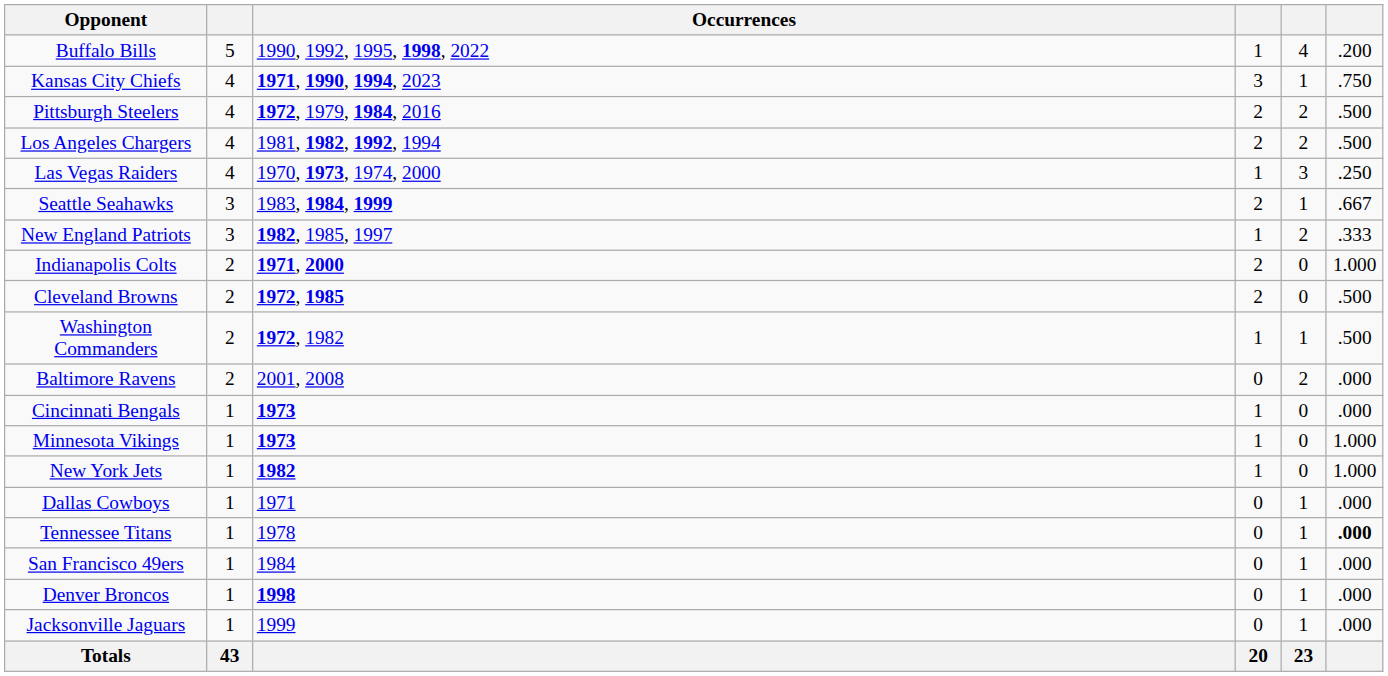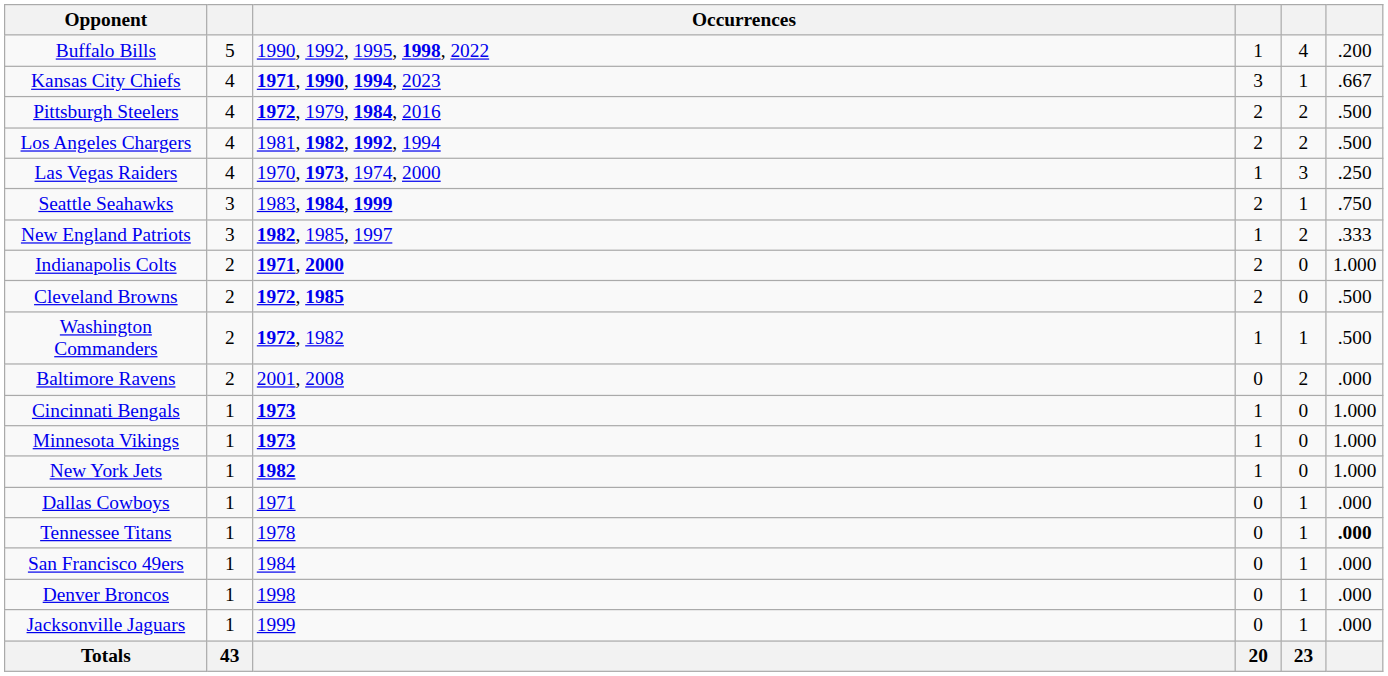Kansas City Chiefs | column 6: .750 -> .667
Seattle Seahawks | column 6: .667 -> .750
Cincinnati Bengals | column 6: .000 -> 1.000
Denver Broncos | Occurrences: bold -> normal
